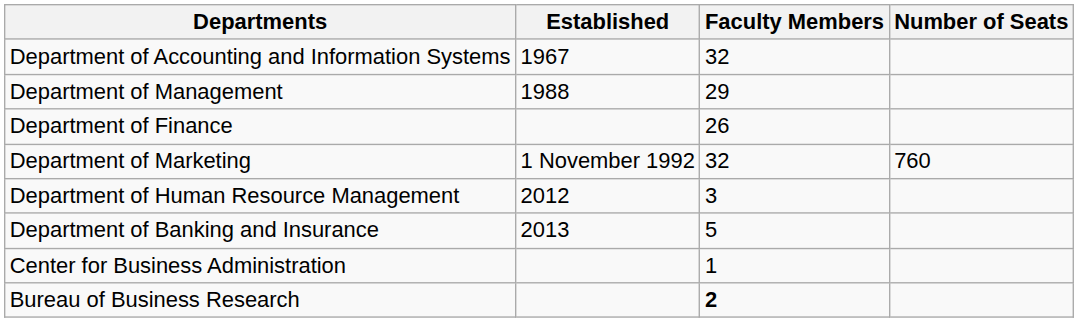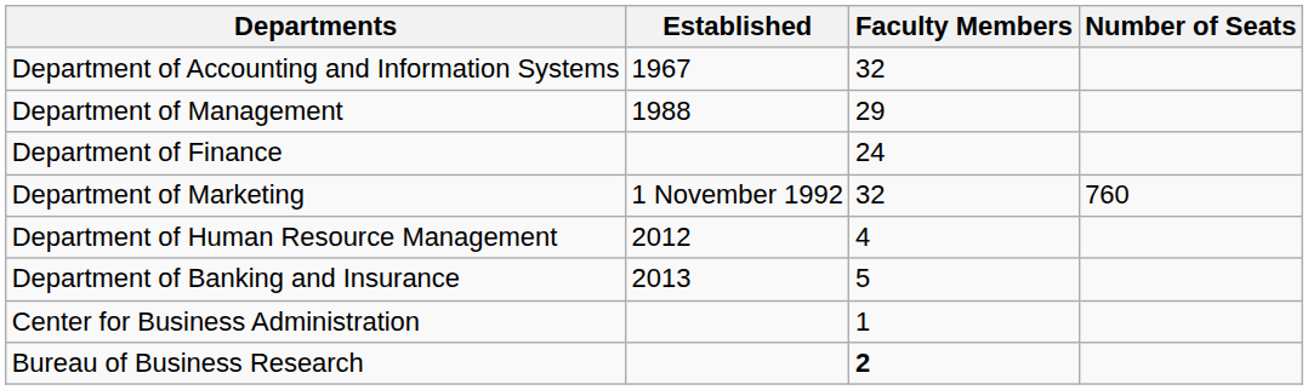Department of Finance | Faculty Members: 26 -> 24
Department of Human Resource Management | Faculty Members: 3 -> 4
